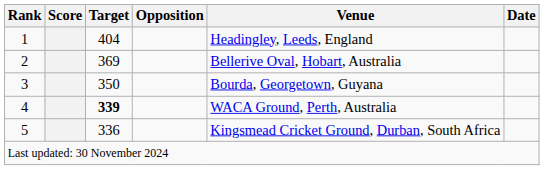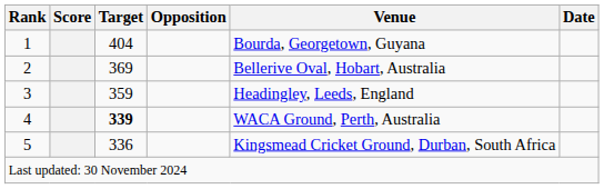1 | Venue: Headingley, Leeds, England -> Bourda, Georgetown, Guyana
3 | Target: 350 -> 359
3 | Venue: Bourda, Georgetown, Guyana -> Headingley, Leeds, England
